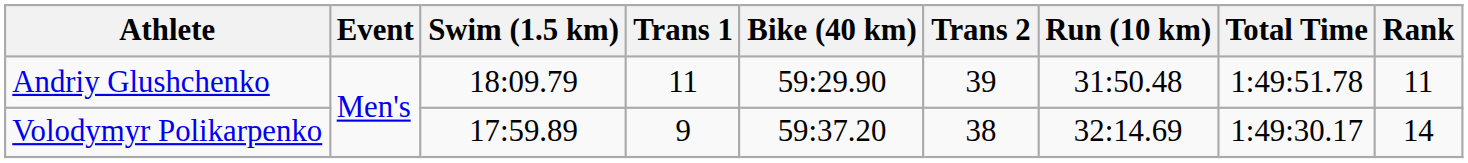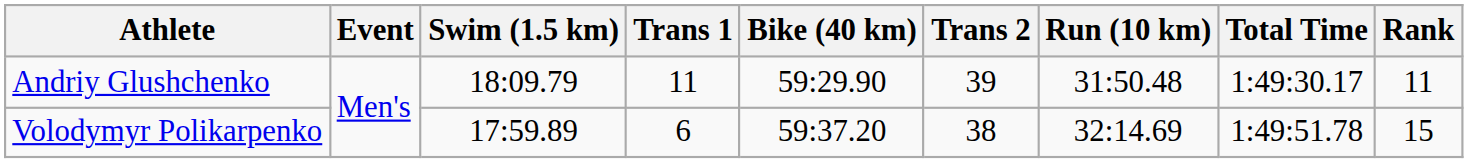Andriy Glushchenko | Total Time: 1:49:51.78 -> 1:49:30.17
Volodymyr Polikarpenko | Trans 1: 9 -> 6
Volodymyr Polikarpenko | Total Time: 1:49:30.17 -> 1:49:51.78
Volodymyr Polikarpenko | Rank: 14 -> 15
